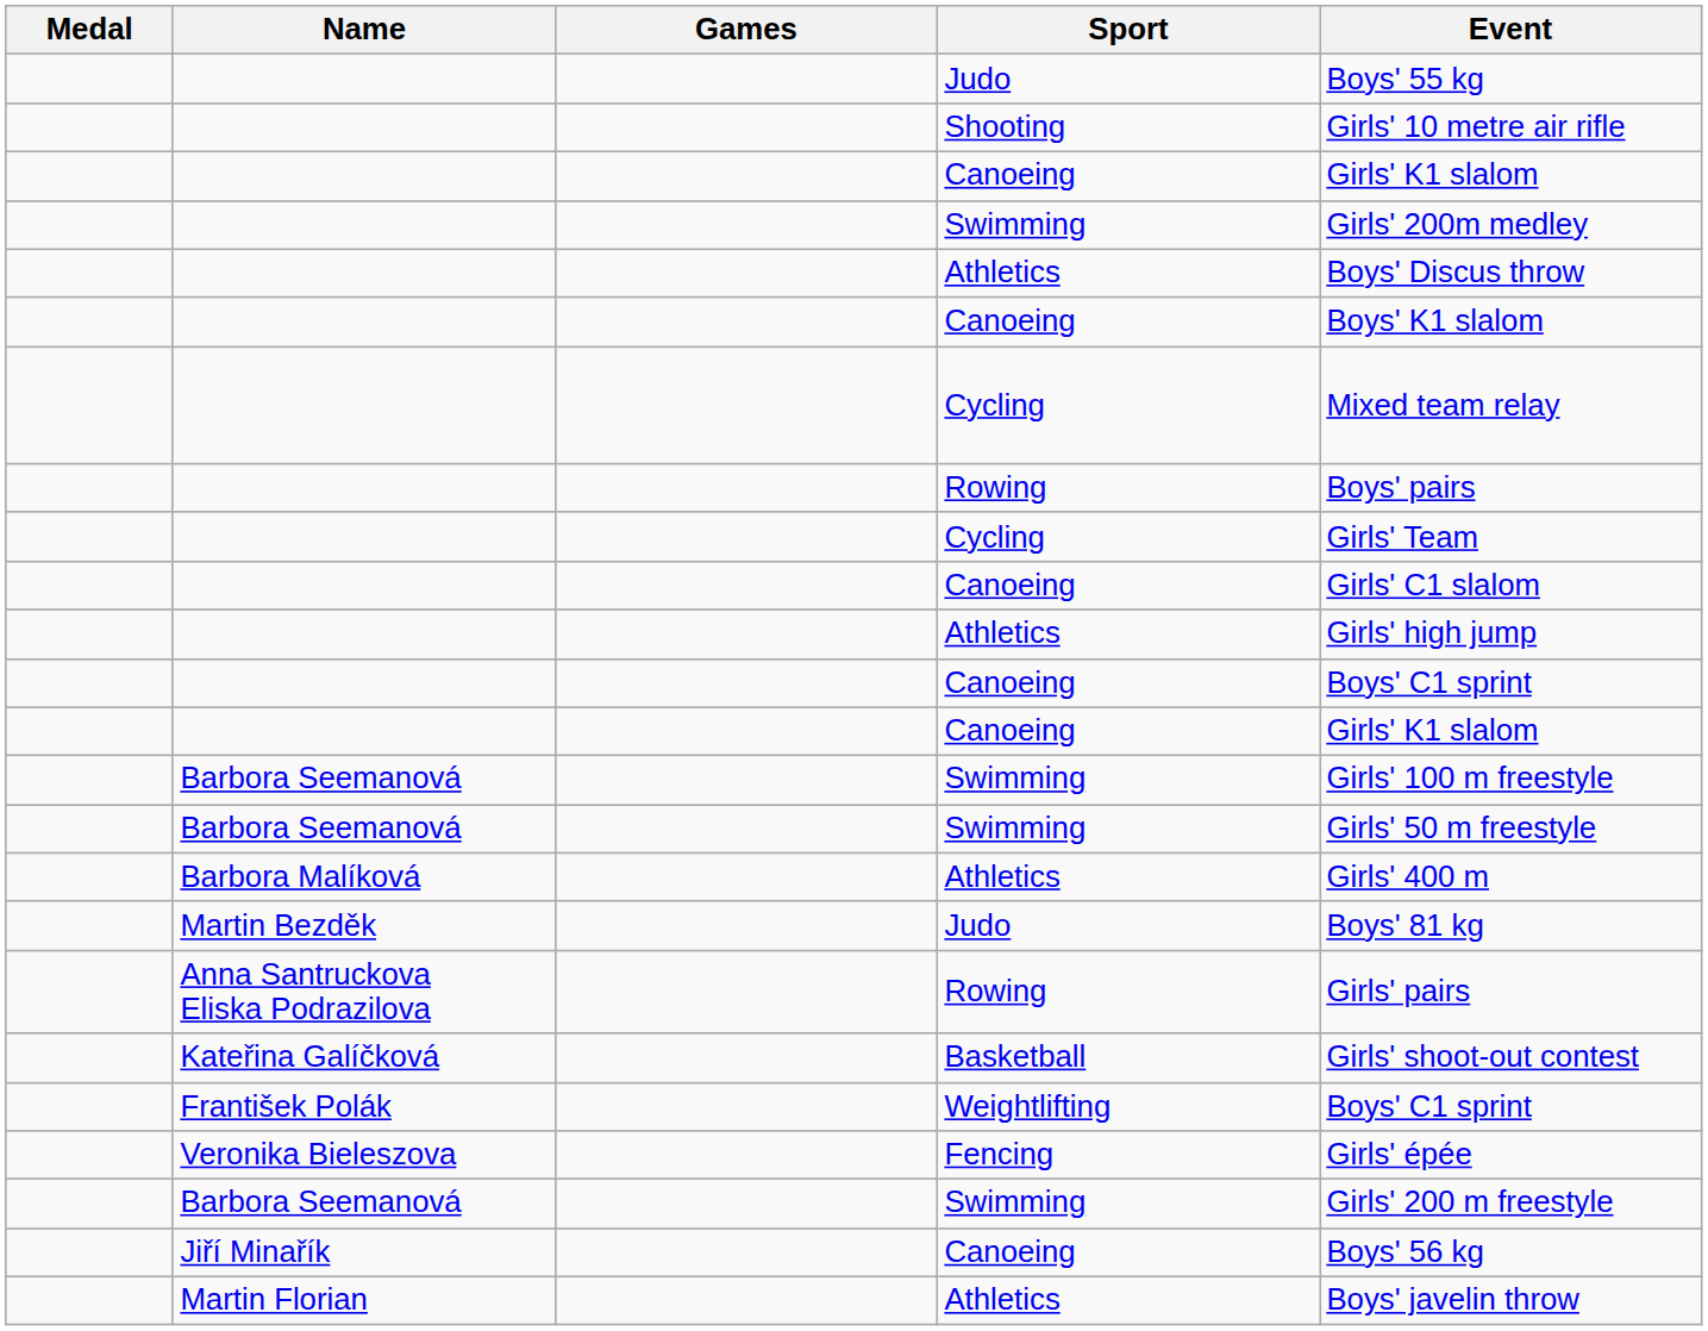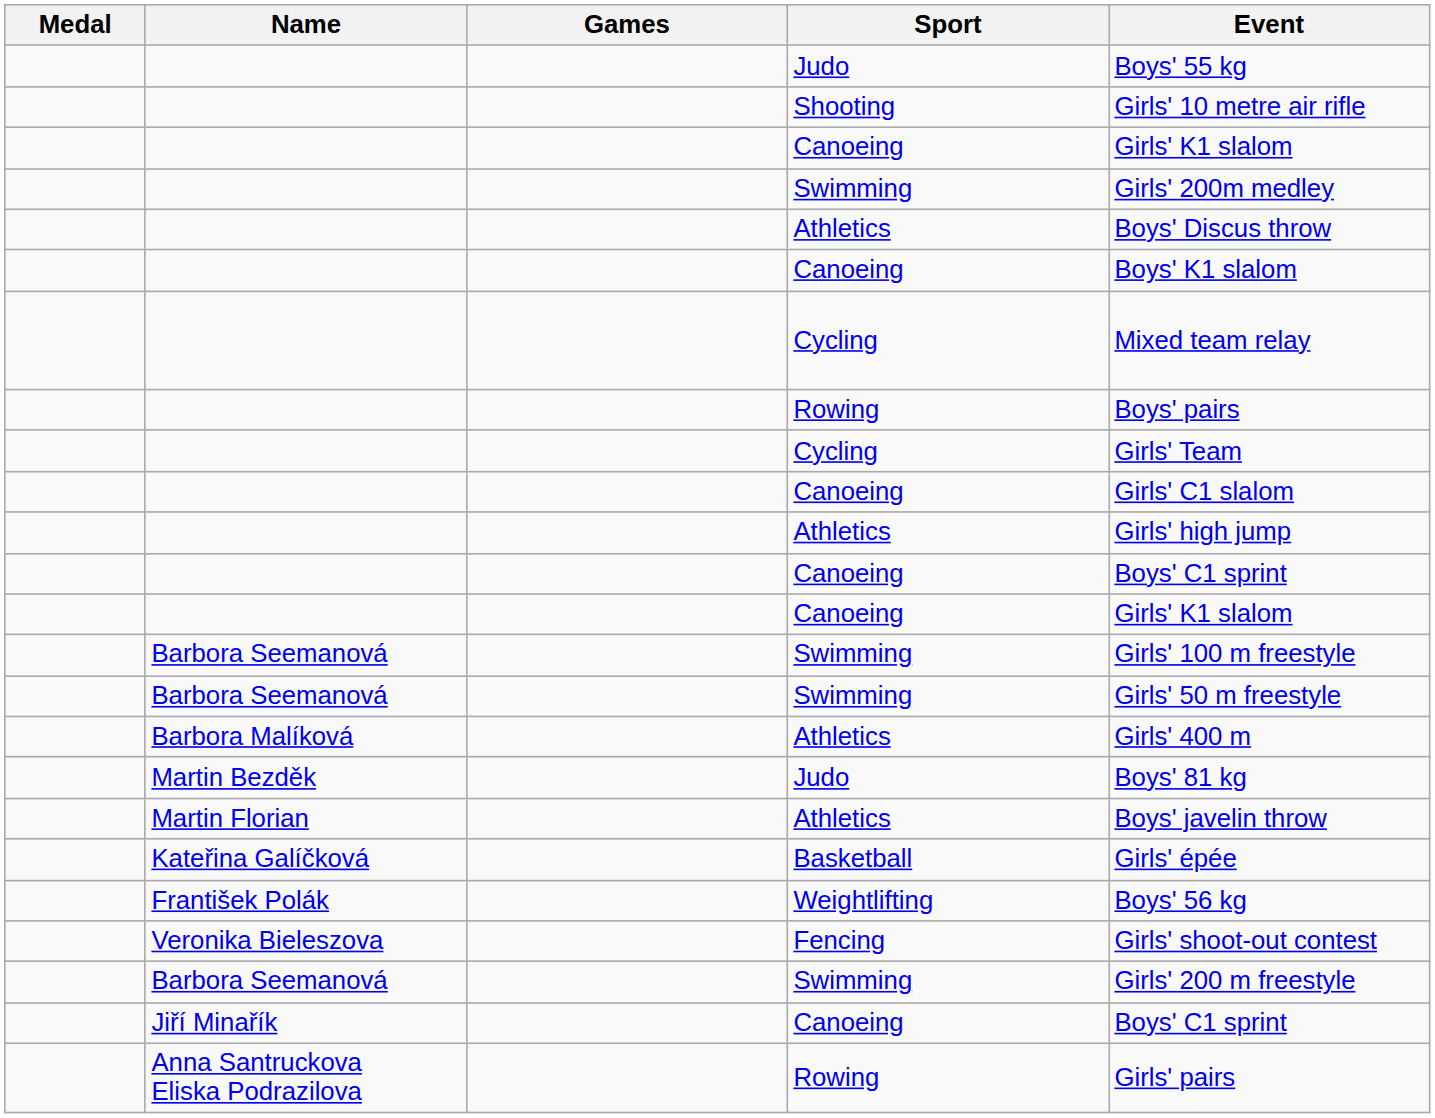rows swapped: Anna Santruckova Eliska Podrazilova <-> Martin Florian
Kateřina Galíčková | Event: Girls' shoot-out contest -> Girls' épée
František Polák | Event: Boys' C1 sprint -> Boys' 56 kg
Veronika Bieleszova | Event: Girls' épée -> Girls' shoot-out contest
Jiří Minařík | Event: Boys' 56 kg -> Boys' C1 sprint
